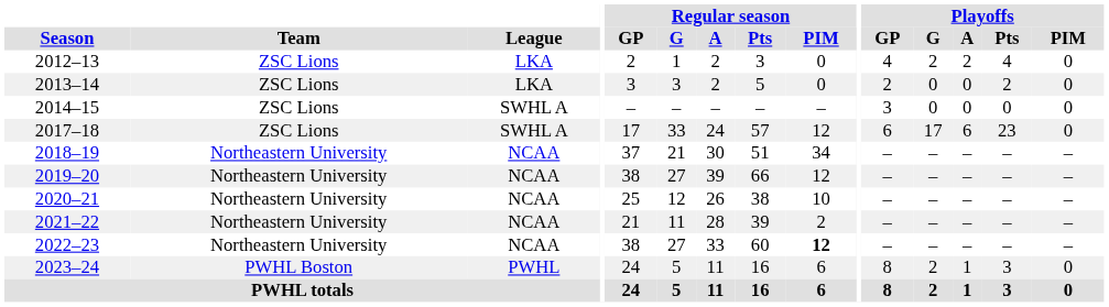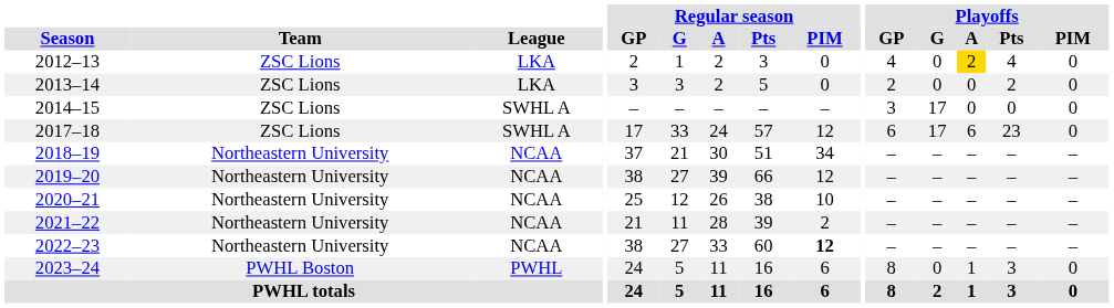2012–13 | Playoffs / G: 2 -> 0
2012–13 | Playoffs / A: no background -> gold background
2014–15 | Playoffs / G: 0 -> 17
2023–24 | Playoffs / G: 2 -> 0
